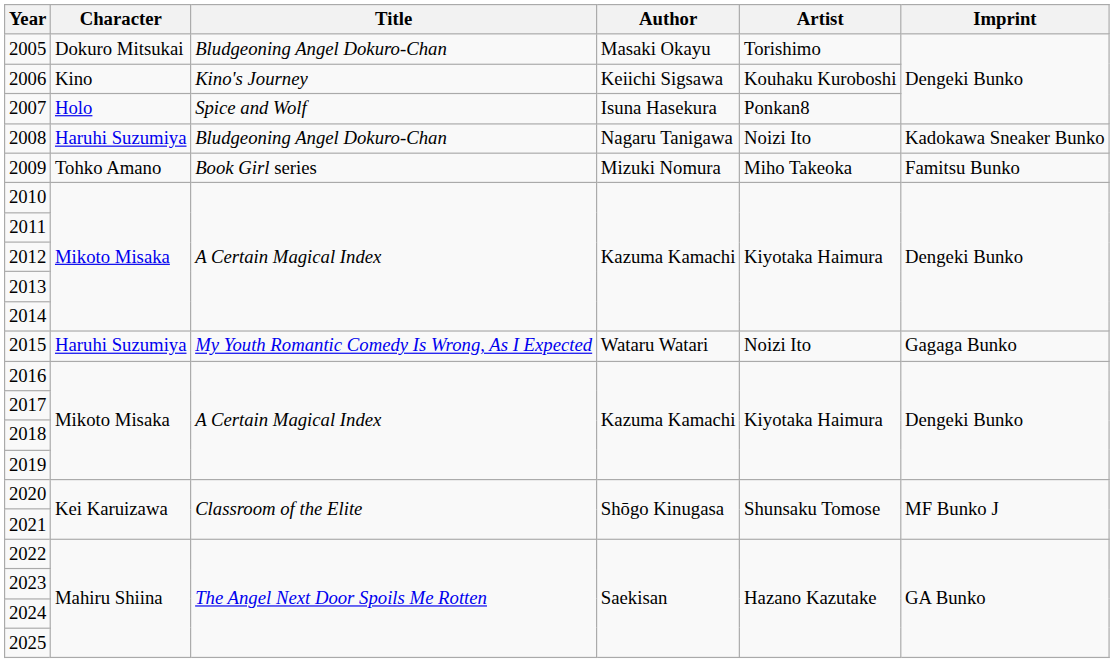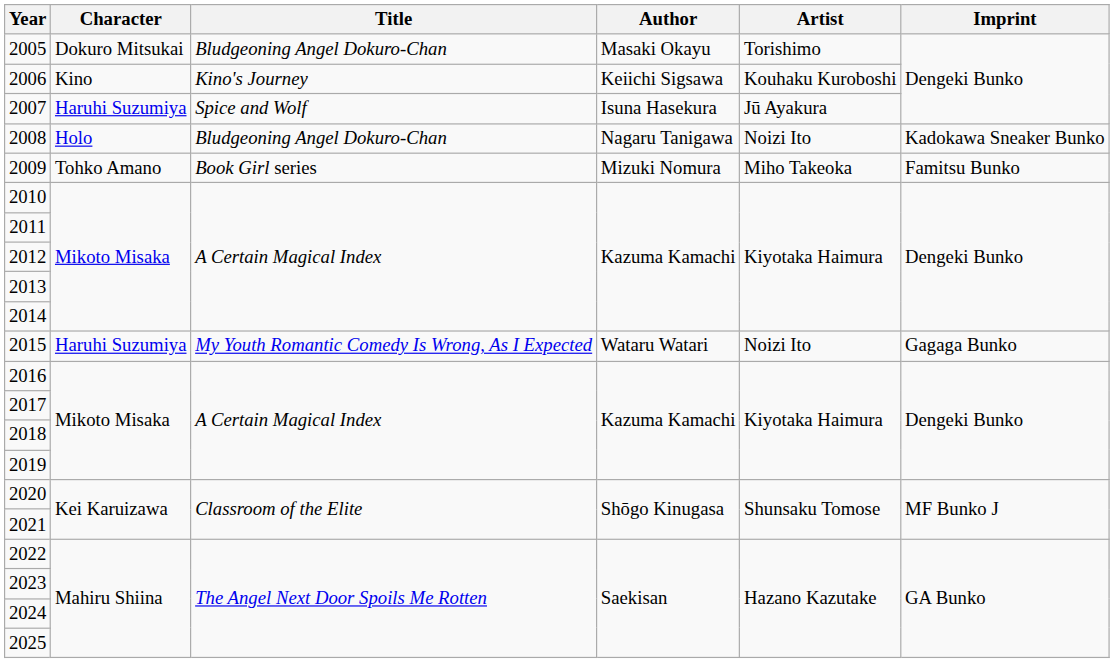2007 | Character: Holo -> Haruhi Suzumiya
2007 | Artist: Ponkan8 -> Jū Ayakura
2008 | Character: Haruhi Suzumiya -> Holo
